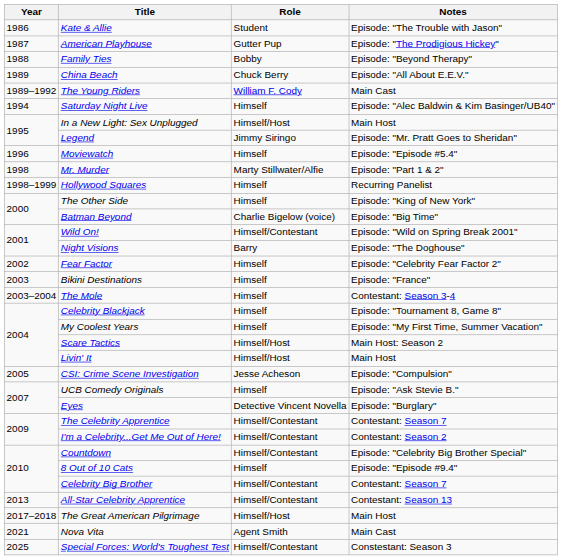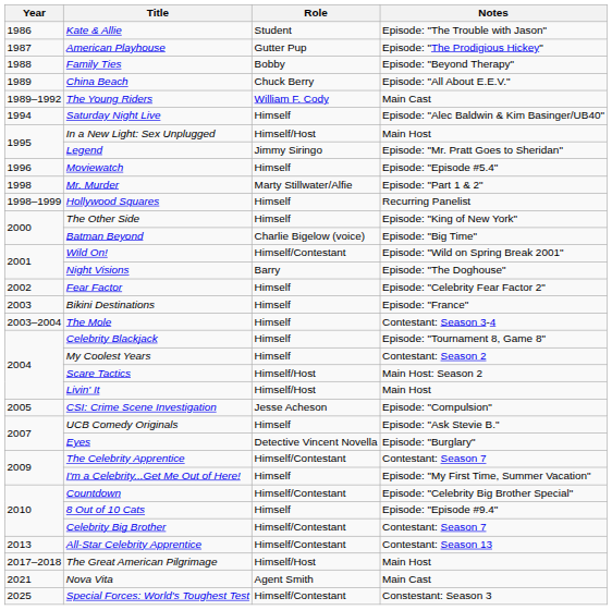My Coolest Years | Notes: Episode: "My First Time, Summer Vacation" -> Contestant: Season 2
I'm a Celebrity...Get Me Out of Here! | Role: Himself/Contestant -> Himself
I'm a Celebrity...Get Me Out of Here! | Notes: Contestant: Season 2 -> Episode: "My First Time, Summer Vacation"
